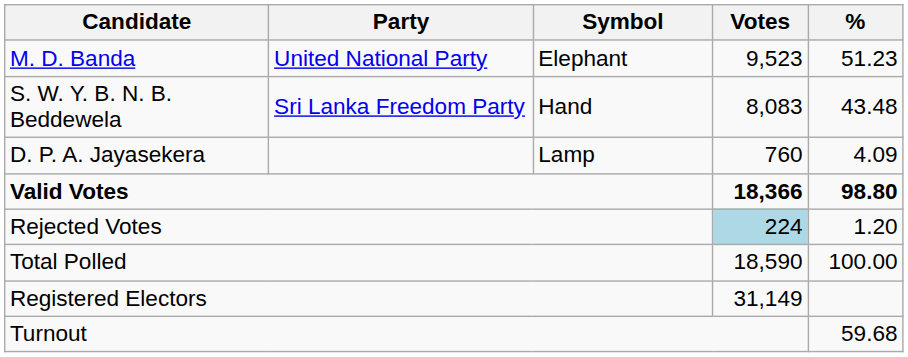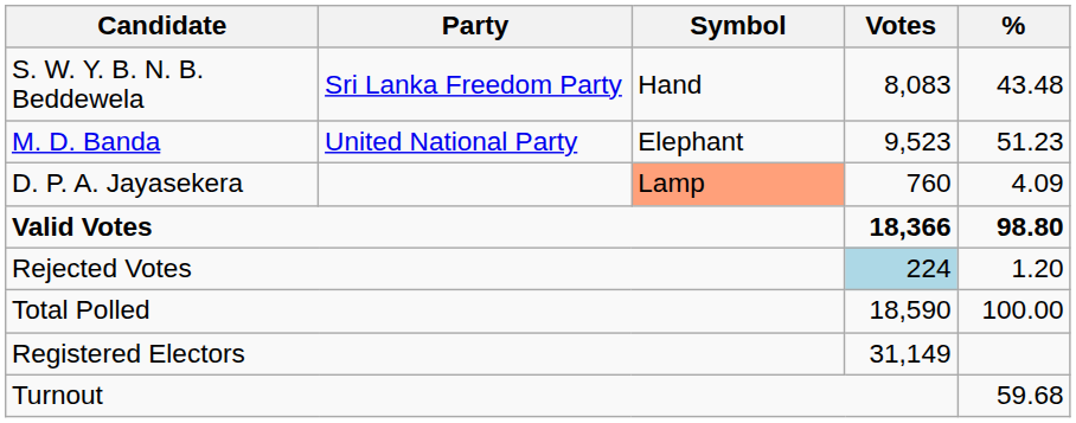rows swapped: M. D. Banda <-> S. W. Y. B. N. B. Beddewela
D. P. A. Jayasekera | Symbol: no background -> lightsalmon background
